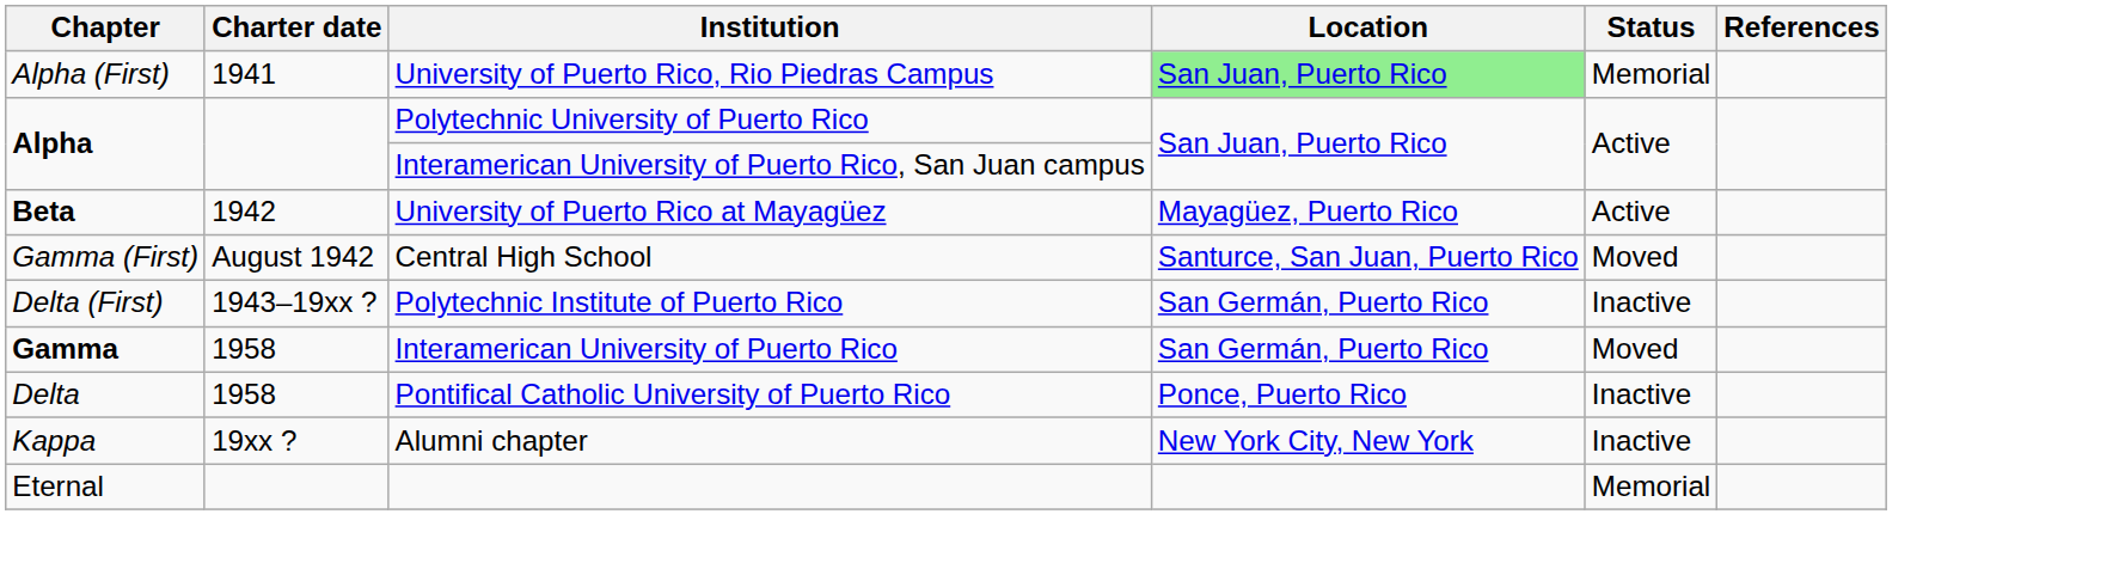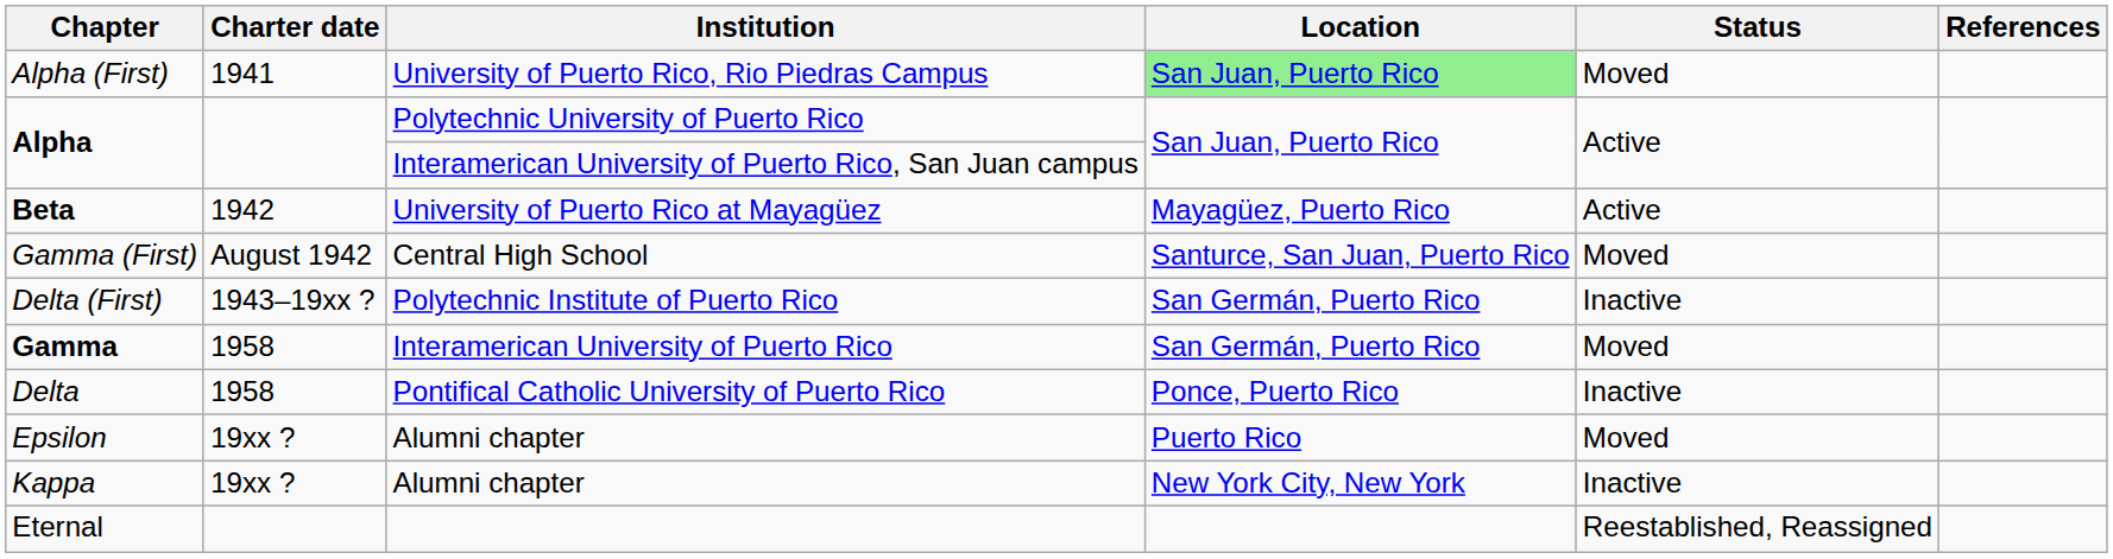Alpha (First) | Status: Memorial -> Moved
+ row: Epsilon | 19xx ? | Alumni chapter | Puerto Rico | Moved
Eternal | Status: Memorial -> Reestablished, Reassigned
